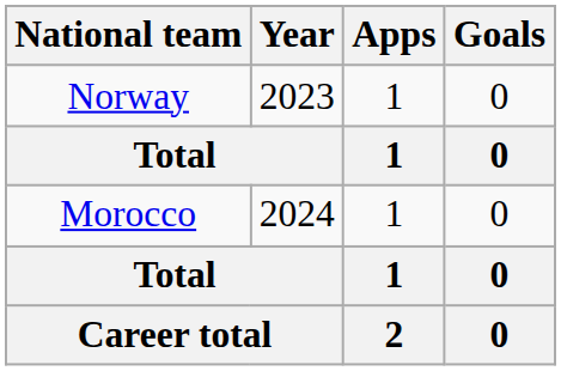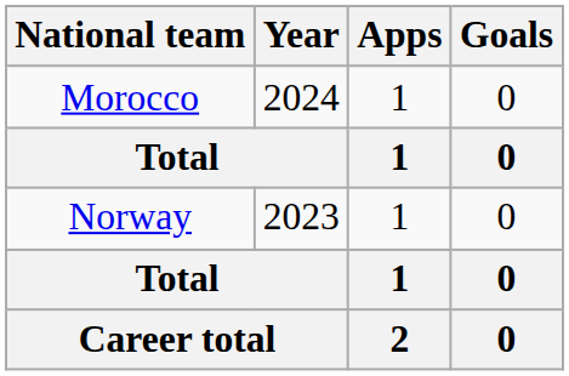rows swapped: Norway <-> Morocco
